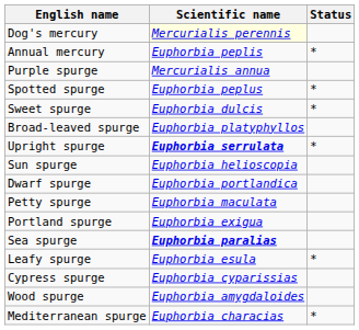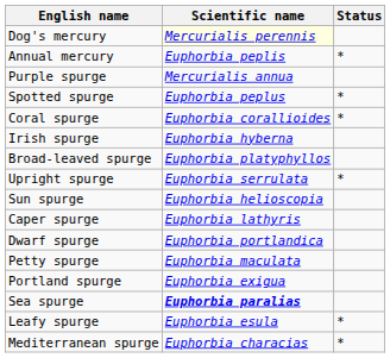+ row: Coral spurge | Euphorbia corallioides | *
+ row: Irish spurge | Euphorbia hyberna
- row: Sweet spurge | Euphorbia dulcis | *
Upright spurge | Scientific name: bold -> normal
+ row: Caper spurge | Euphorbia lathyris
- row: Cypress spurge | Euphorbia cyparissias
- row: Wood spurge | Euphorbia amygdaloides
